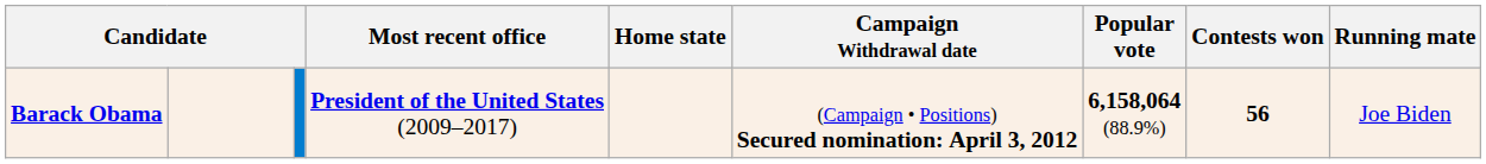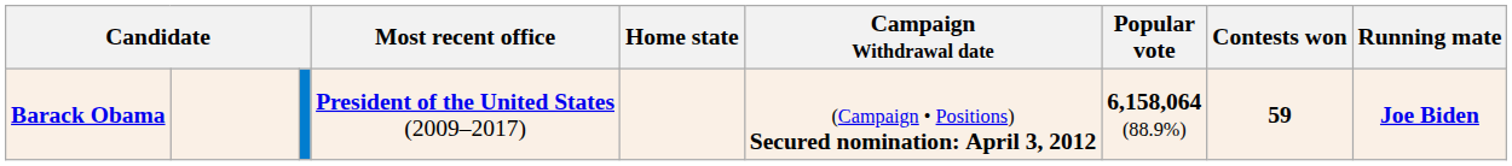Barack Obama | Contests won: 56 -> 59
Barack Obama | Running mate: normal -> bold
